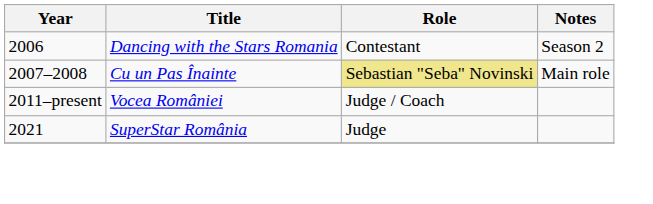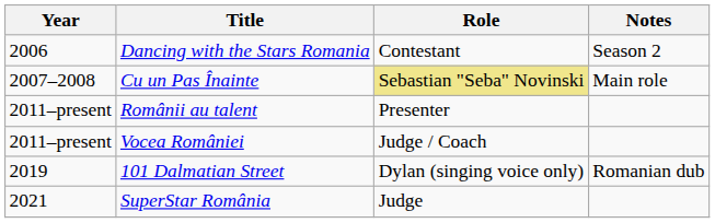+ row: 2011–present | Românii au talent | Presenter
+ row: 2019 | 101 Dalmatian Street | Dylan (singing voice only) | Romanian dub
